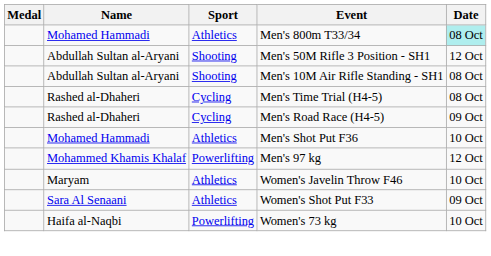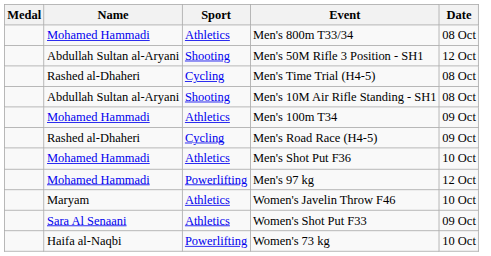Men's 800m T33/34 | Date: paleturquoise background -> no background
rows swapped: Men's Time Trial (H4-5) <-> Men's 10M Air Rifle Standing - SH1
+ row: Mohamed Hammadi | Athletics | Men's 100m T34 | 09 Oct
Men's 97 kg | Name: Mohammed Khamis Khalaf -> Mohamed Hammadi
